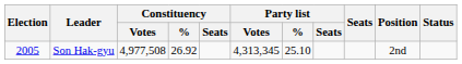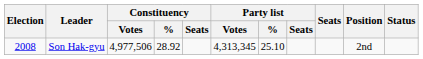Son Hak-gyu | Election: 2005 -> 2008
Son Hak-gyu | Constituency / Votes: 4,977,508 -> 4,977,506
Son Hak-gyu | Constituency / %: 26.92 -> 28.92
